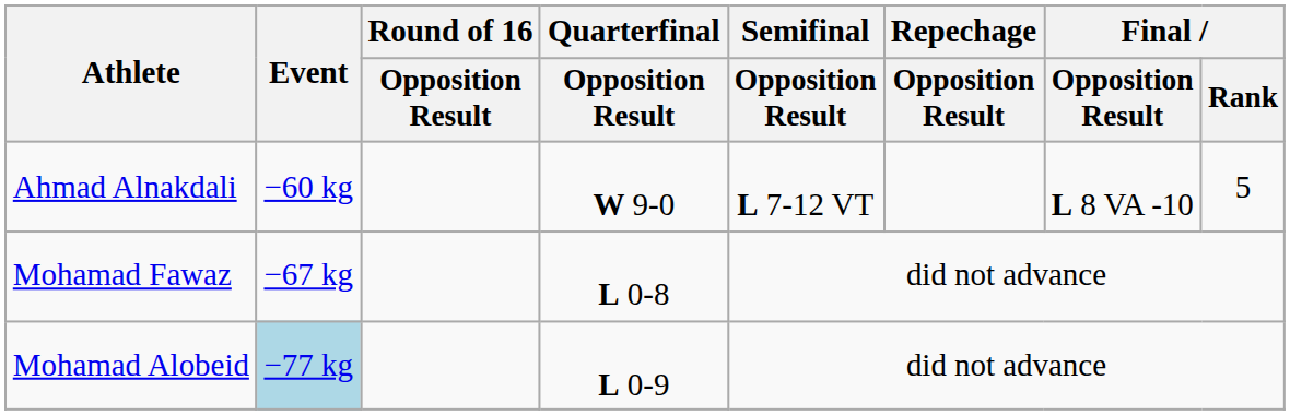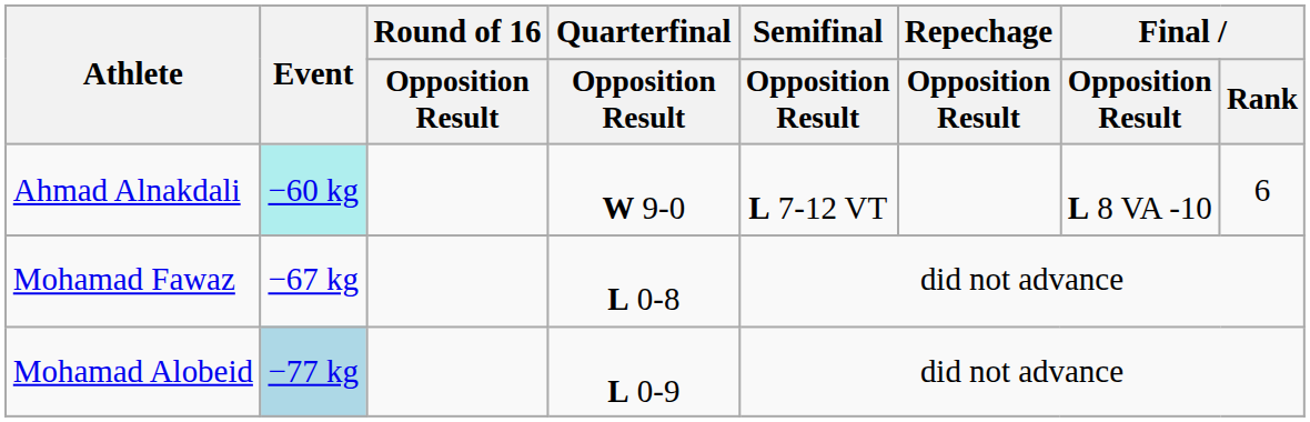Ahmad Alnakdali | Event: no background -> paleturquoise background
Ahmad Alnakdali | Final / Rank: 5 -> 6
